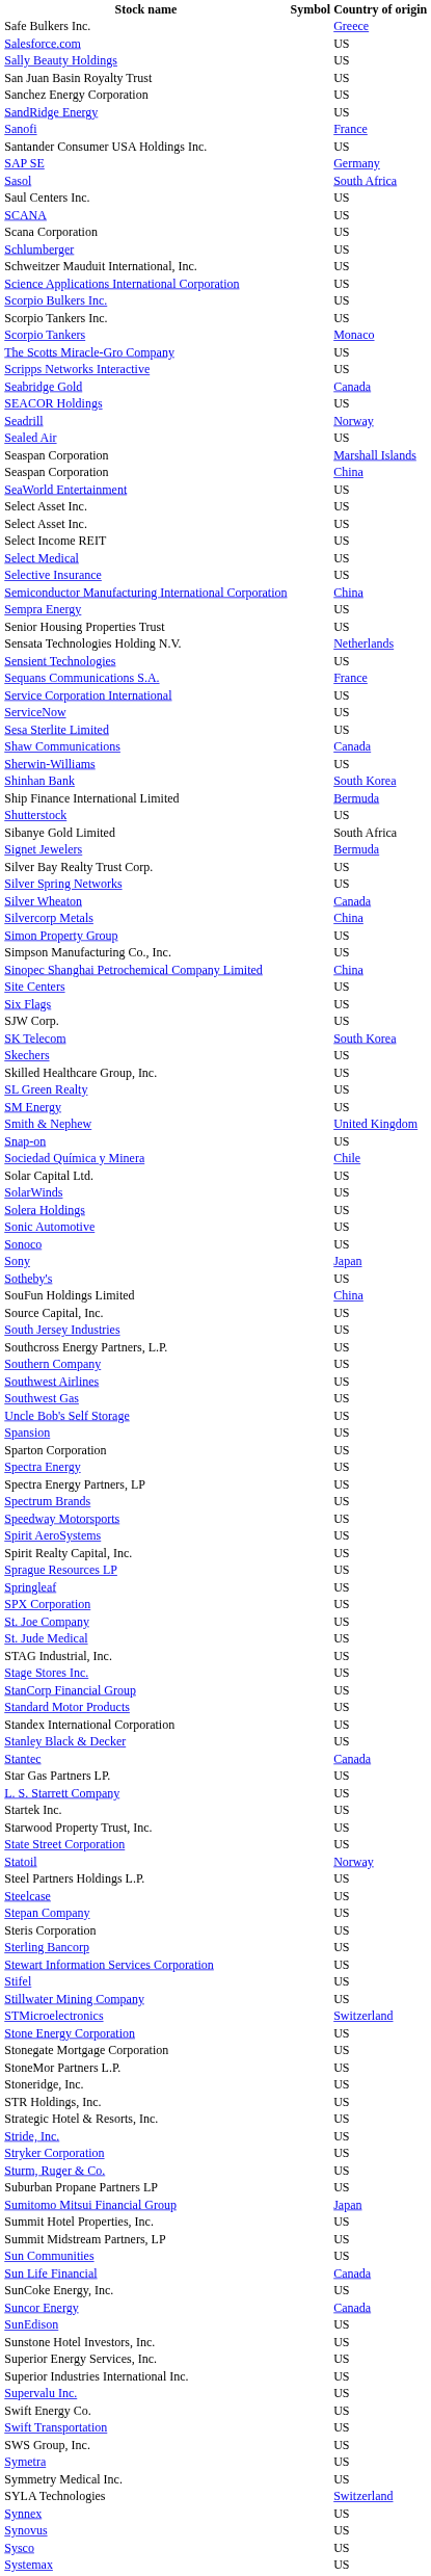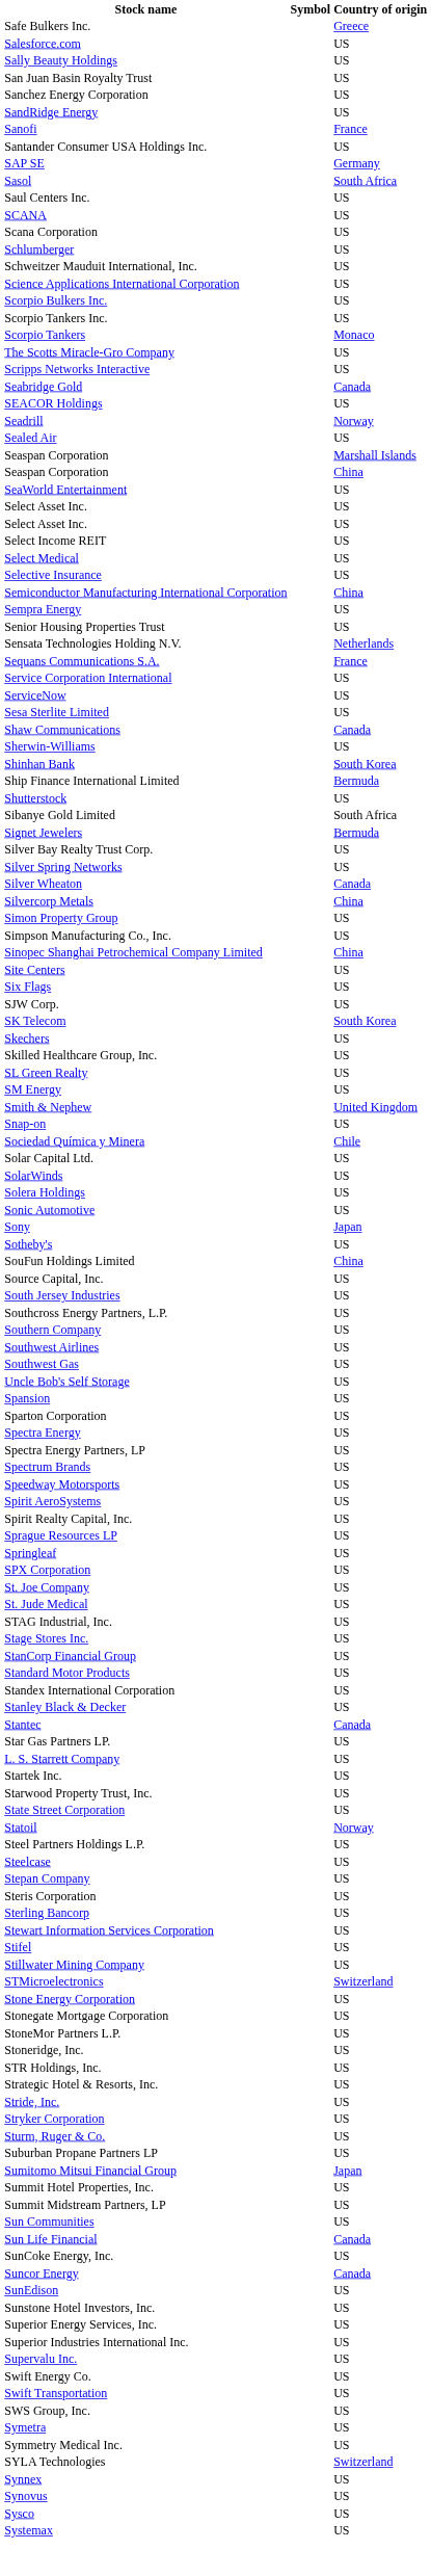- row: Sensient Technologies | US
- row: Sonoco | US
